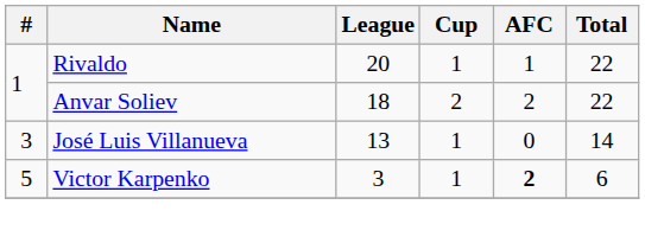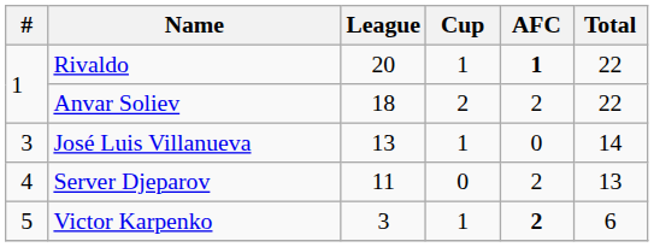Rivaldo | AFC: normal -> bold
+ row: 4 | Server Djeparov | 11 | 0 | 2 | 13
